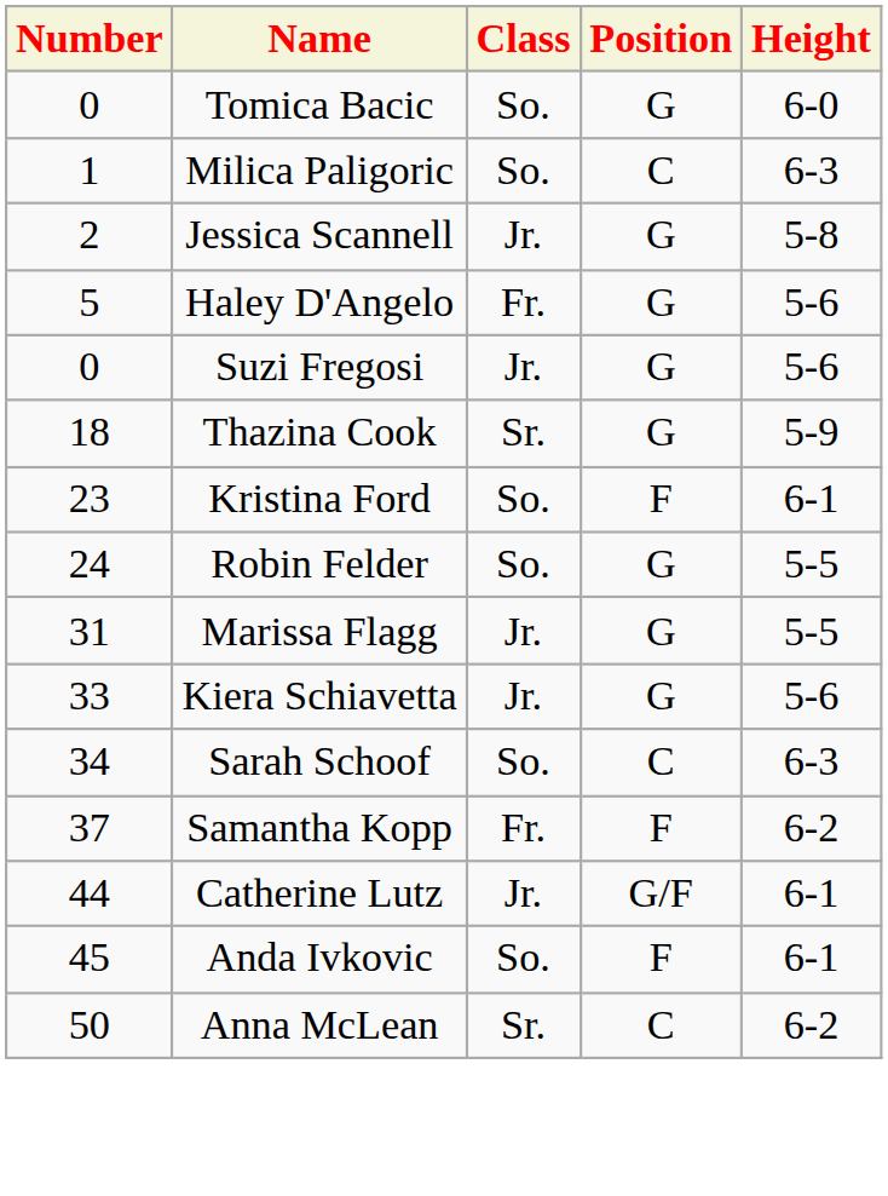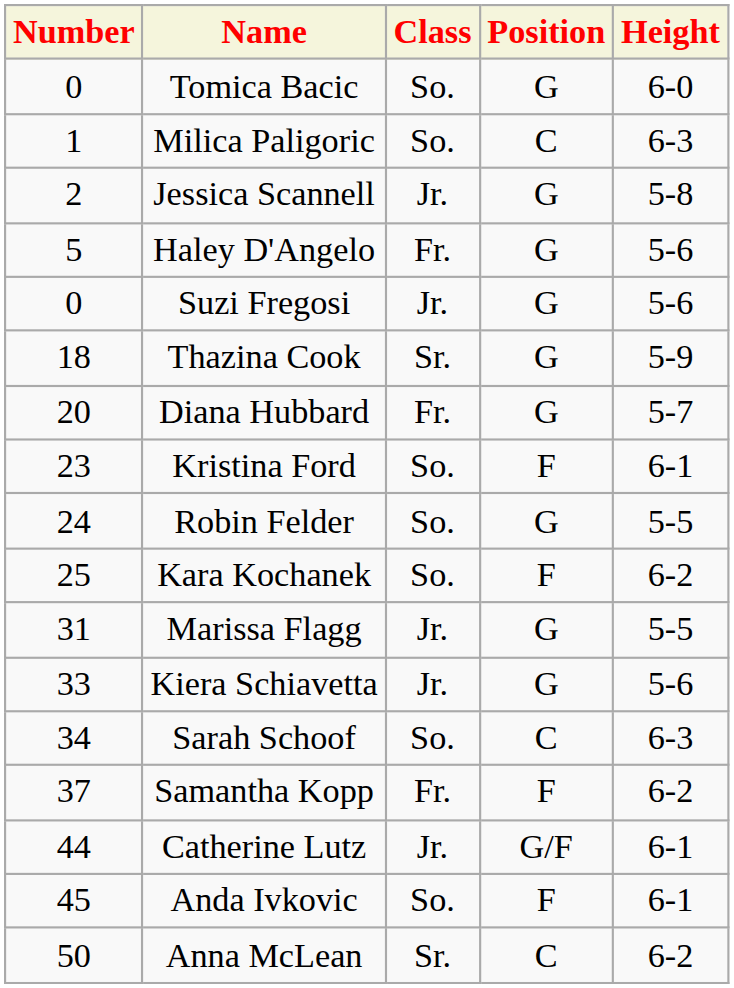+ row: 20 | Diana Hubbard | Fr. | G | 5-7
+ row: 25 | Kara Kochanek | So. | F | 6-2
